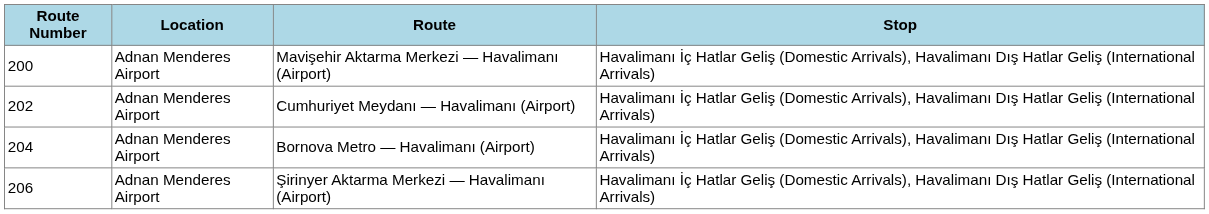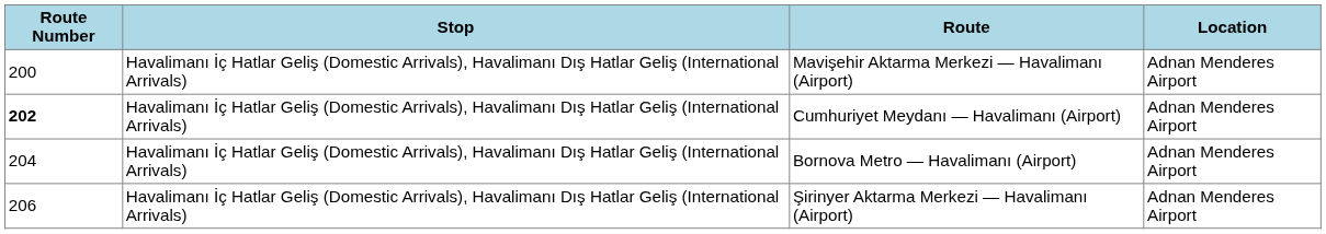columns swapped: Stop <-> Location
Cumhuriyet Meydanı — Havalimanı (Airport) | Route Number: normal -> bold
